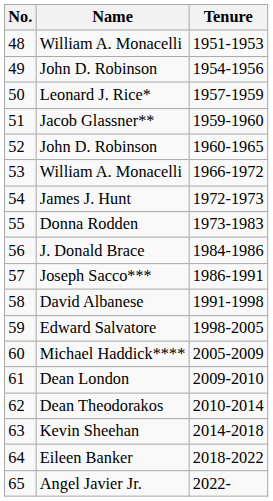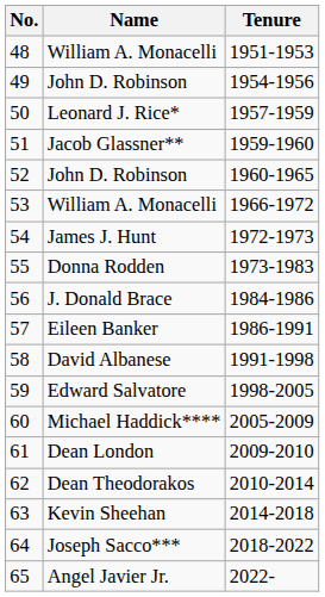57 | Name: Joseph Sacco*** -> Eileen Banker
64 | Name: Eileen Banker -> Joseph Sacco***
